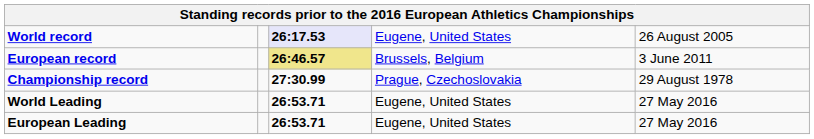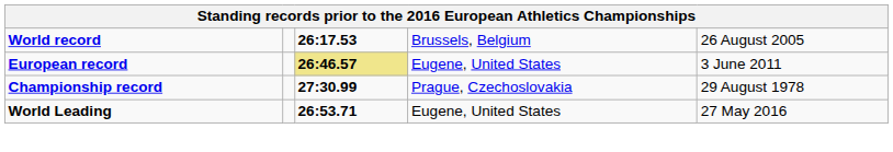World record | column 3: lavender background -> no background
World record | column 4: Eugene, United States -> Brussels, Belgium
European record | column 4: Brussels, Belgium -> Eugene, United States
- row: European Leading | 26:53.71 | Eugene, United States | 27 May 2016
